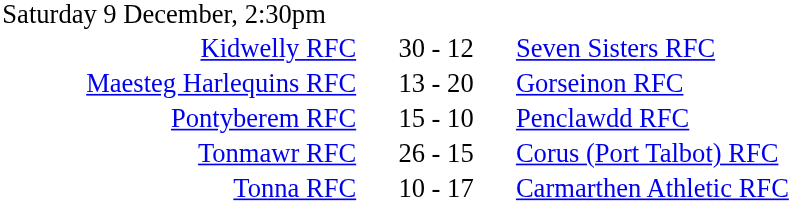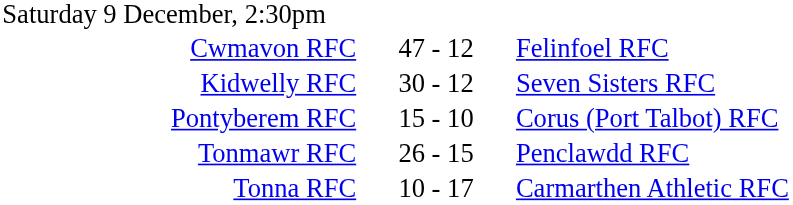+ row: Cwmavon RFC | 47 - 12 | Felinfoel RFC
- row: Maesteg Harlequins RFC | 13 - 20 | Gorseinon RFC
Pontyberem RFC | column 3: Penclawdd RFC -> Corus (Port Talbot) RFC
Tonmawr RFC | column 3: Corus (Port Talbot) RFC -> Penclawdd RFC
